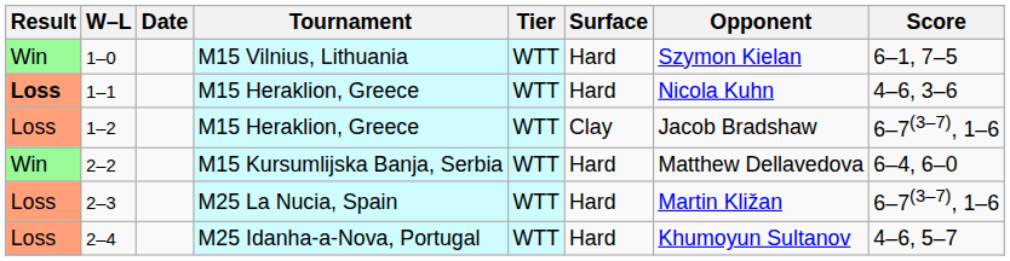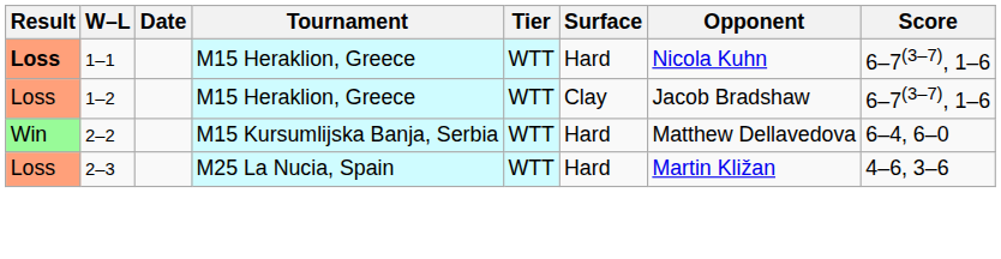- row: Win | 1–0 | M15 Vilnius, Lithuania | WTT | Hard | Szymon Kielan | 6–1, 7–5
1–1 | Score: 4–6, 3–6 -> 6–7(3–7), 1–6
2–3 | Score: 6–7(3–7), 1–6 -> 4–6, 3–6
- row: Loss | 2–4 | M25 Idanha-a-Nova, Portugal | WTT | Hard | Khumoyun Sultanov | 4–6, 5–7
